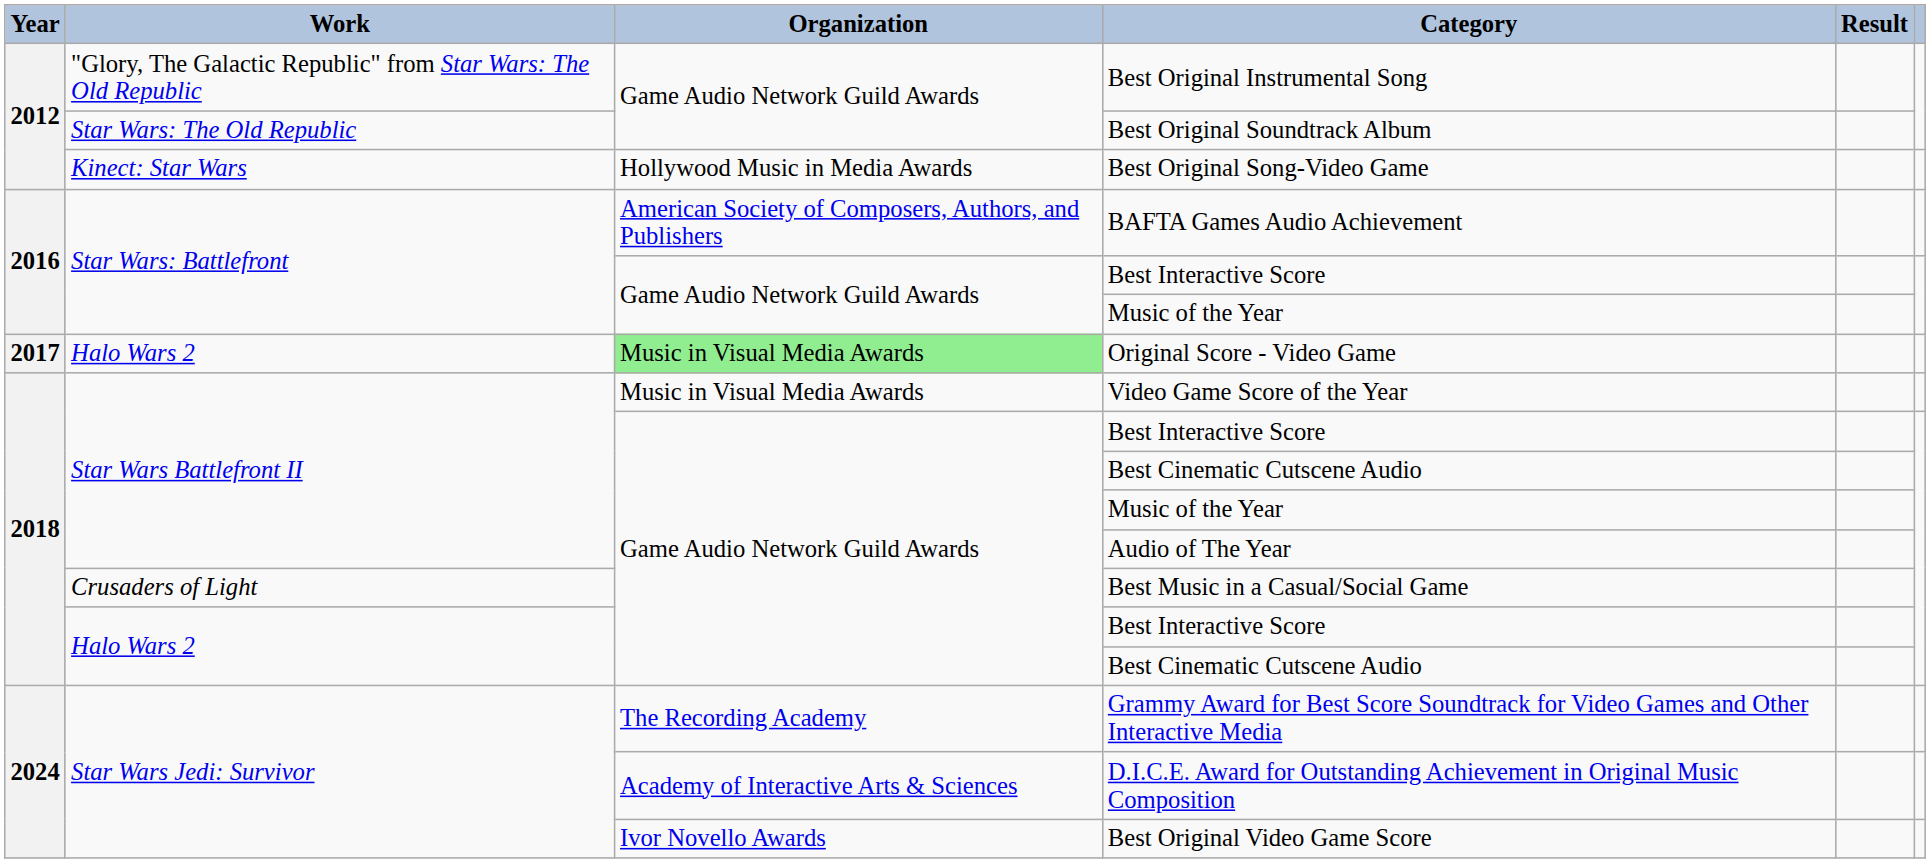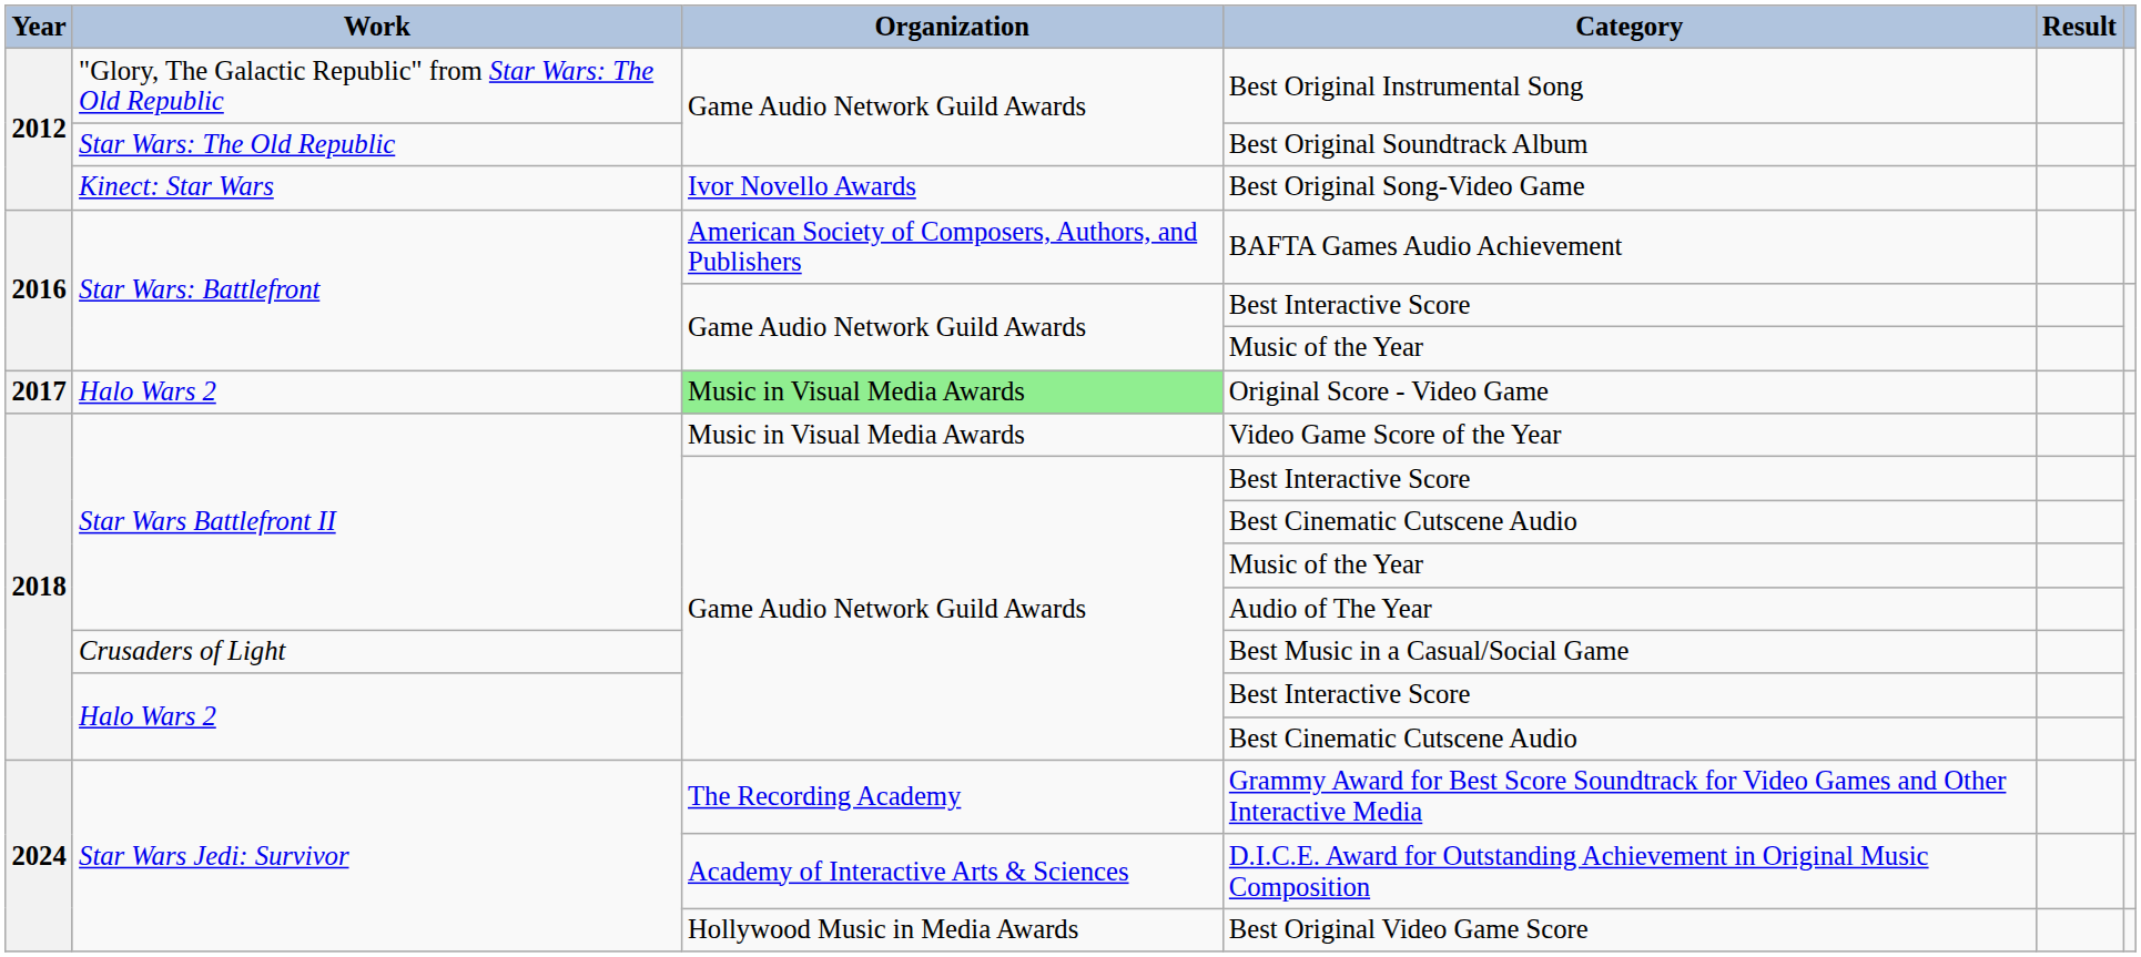Best Original Song-Video Game | Organization: Hollywood Music in Media Awards -> Ivor Novello Awards
Best Original Video Game Score | Organization: Ivor Novello Awards -> Hollywood Music in Media Awards
